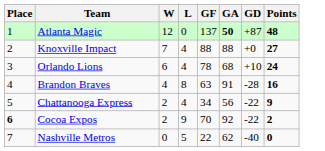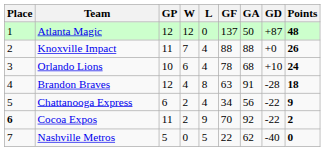+ column: GP | 12 | 11 | 10 | 12 | 6 | 11 | 5
Atlanta Magic | GA: bold -> normal
Knoxville Impact | Points: 27 -> 26
Brandon Braves | Points: 16 -> 18
